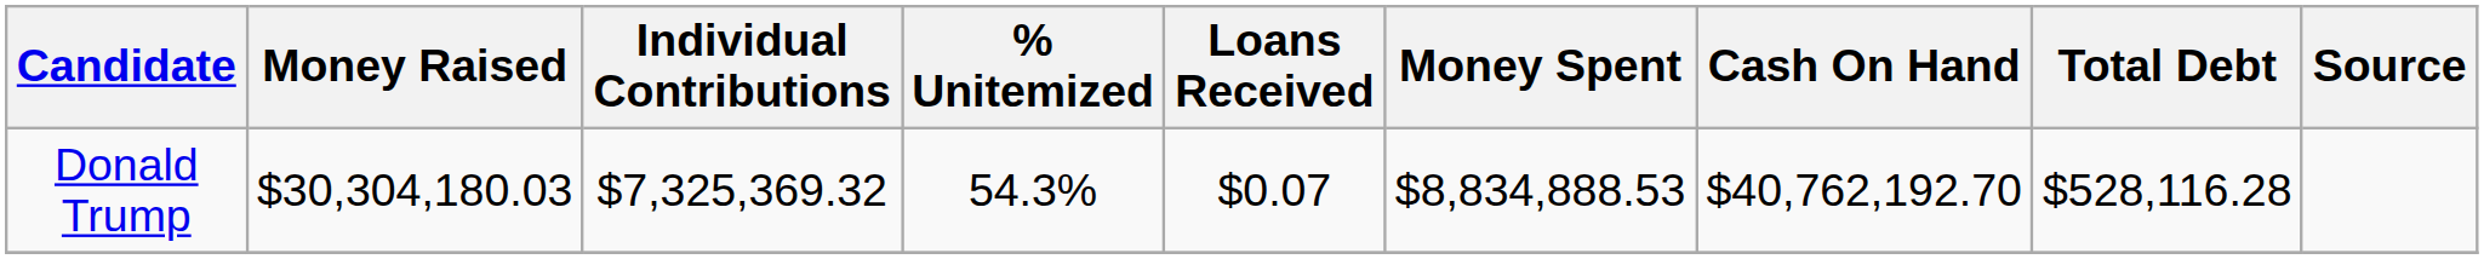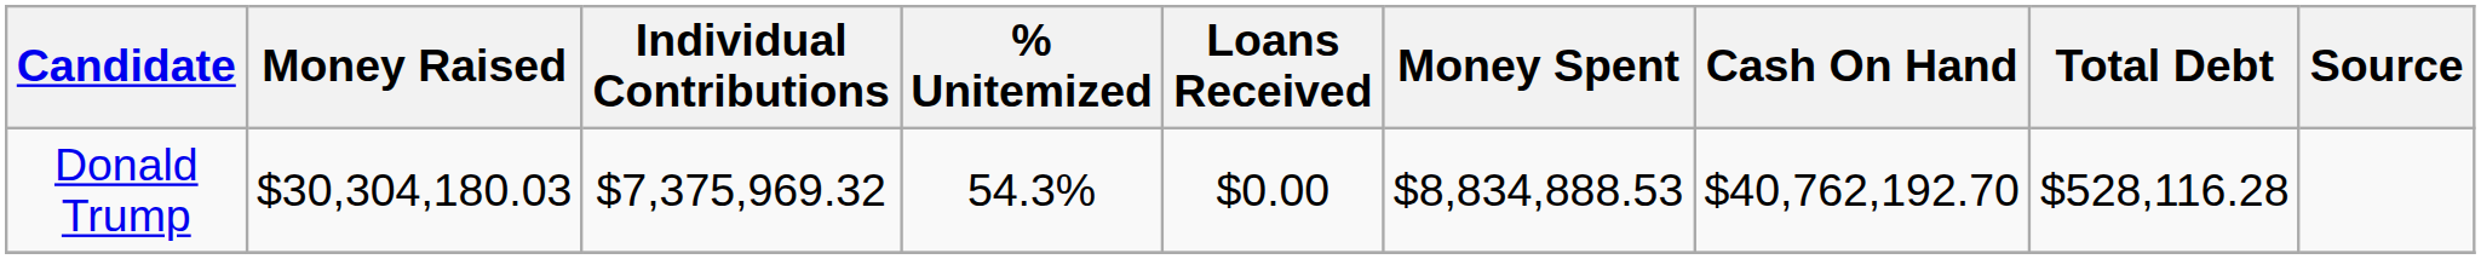Donald Trump | Individual Contributions: $7,325,369.32 -> $7,375,969.32
Donald Trump | Loans Received: $0.07 -> $0.00
